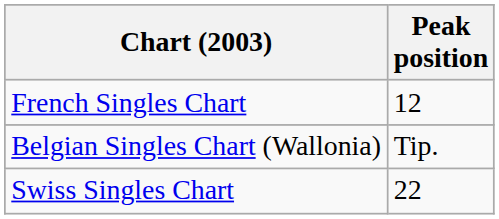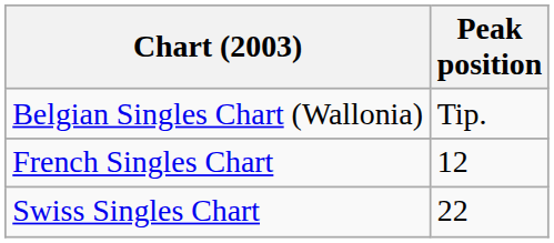rows swapped: French Singles Chart <-> Belgian Singles Chart (Wallonia)
